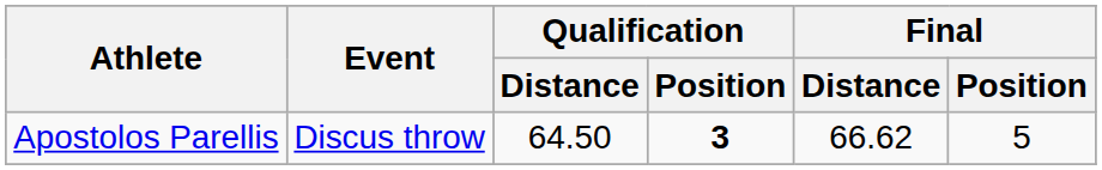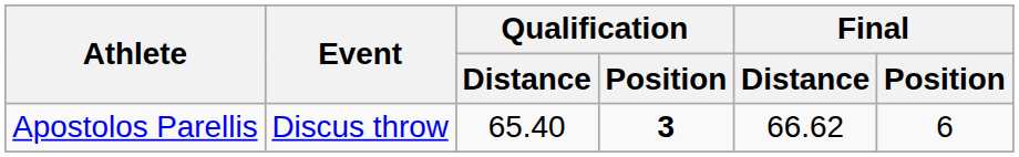Apostolos Parellis | Qualification / Distance: 64.50 -> 65.40
Apostolos Parellis | Final / Position: 5 -> 6
